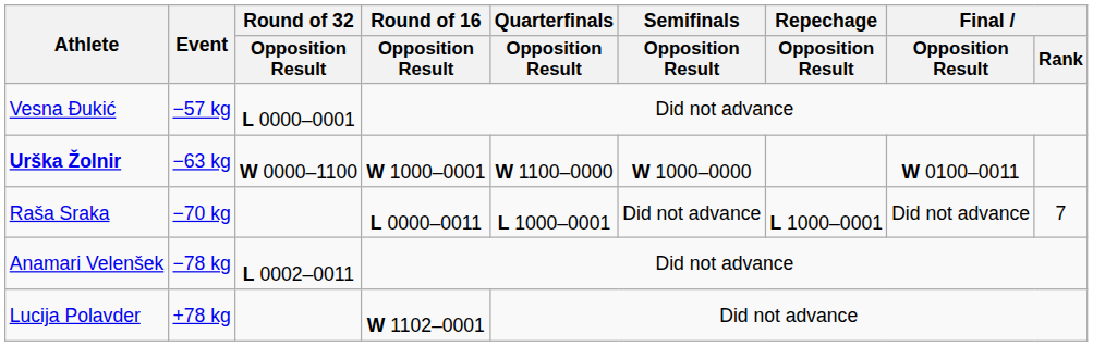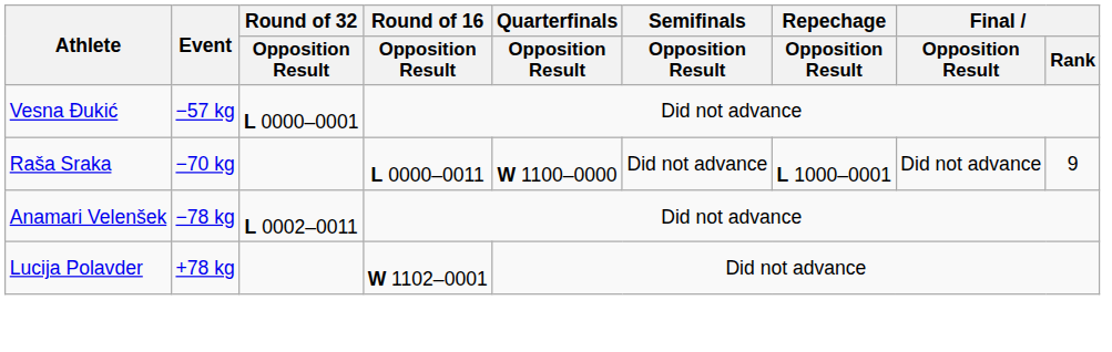- row: Urška Žolnir | −63 kg | W 0000–1100 | W 1000–0001 | W 1100–0000 | W 1000–0000 | W 0100–0011
Raša Sraka | Quarterfinals / Opposition Result: L 1000–0001 -> W 1100–0000
Raša Sraka | Final / Rank: 7 -> 9
